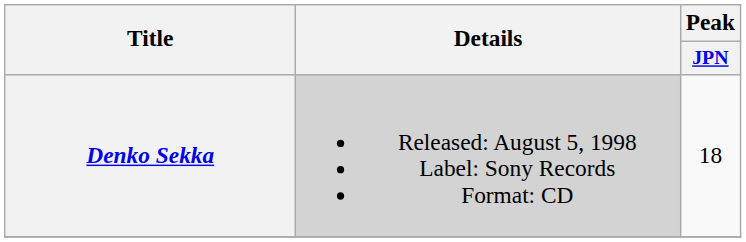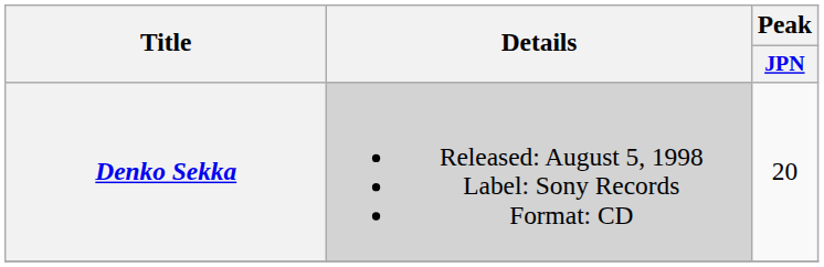Denko Sekka | Peak / JPN: 18 -> 20
